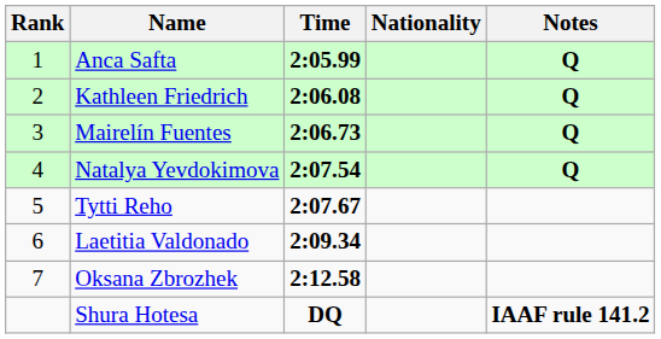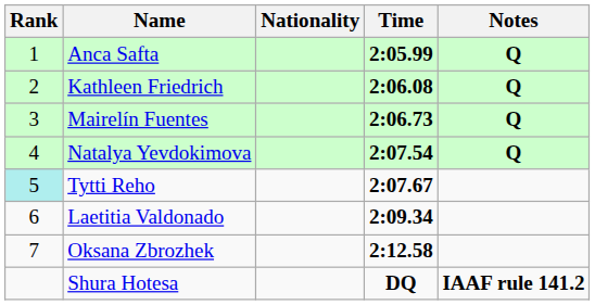columns swapped: Nationality <-> Time
Tytti Reho | Rank: no background -> paleturquoise background
